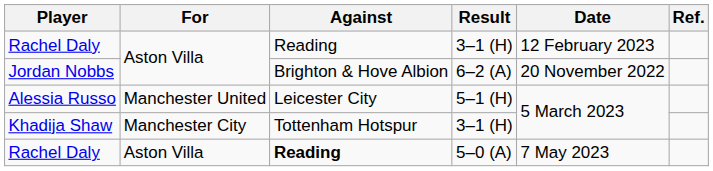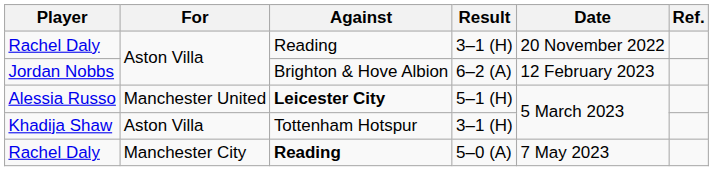Rachel Daly / 3–1 (H) | Date: 12 February 2023 -> 20 November 2022
Jordan Nobbs | Date: 20 November 2022 -> 12 February 2023
Alessia Russo | Against: normal -> bold
Khadija Shaw | For: Manchester City -> Aston Villa
Rachel Daly / 5–0 (A) | For: Aston Villa -> Manchester City
